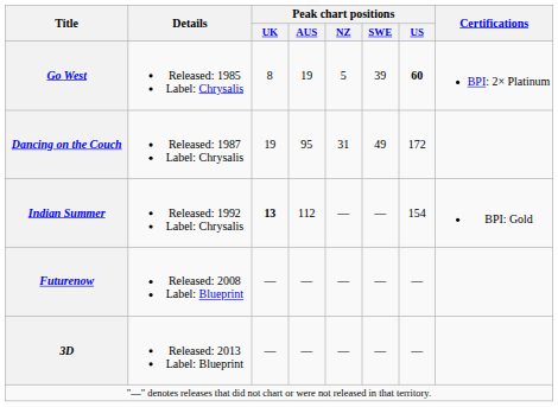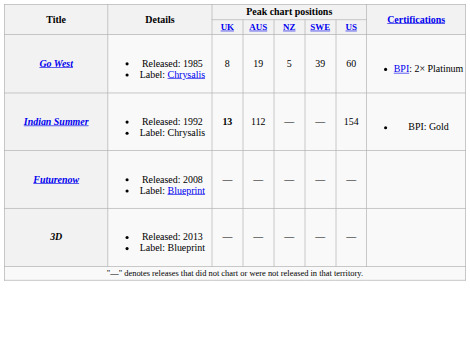Go West | Peak chart positions / US: bold -> normal
- row: Dancing on the Couch | Released: 1987 Label: Chrysalis | 19 | 95 | 31 | 49 | 172
